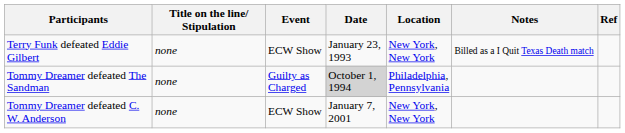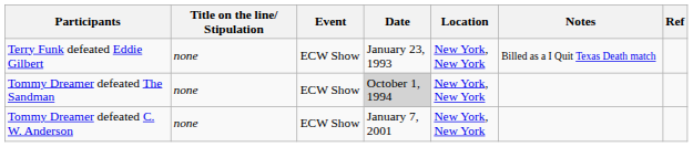Tommy Dreamer defeated The Sandman | Event: Guilty as Charged -> ECW Show
Tommy Dreamer defeated The Sandman | Location: Philadelphia, Pennsylvania -> New York, New York
